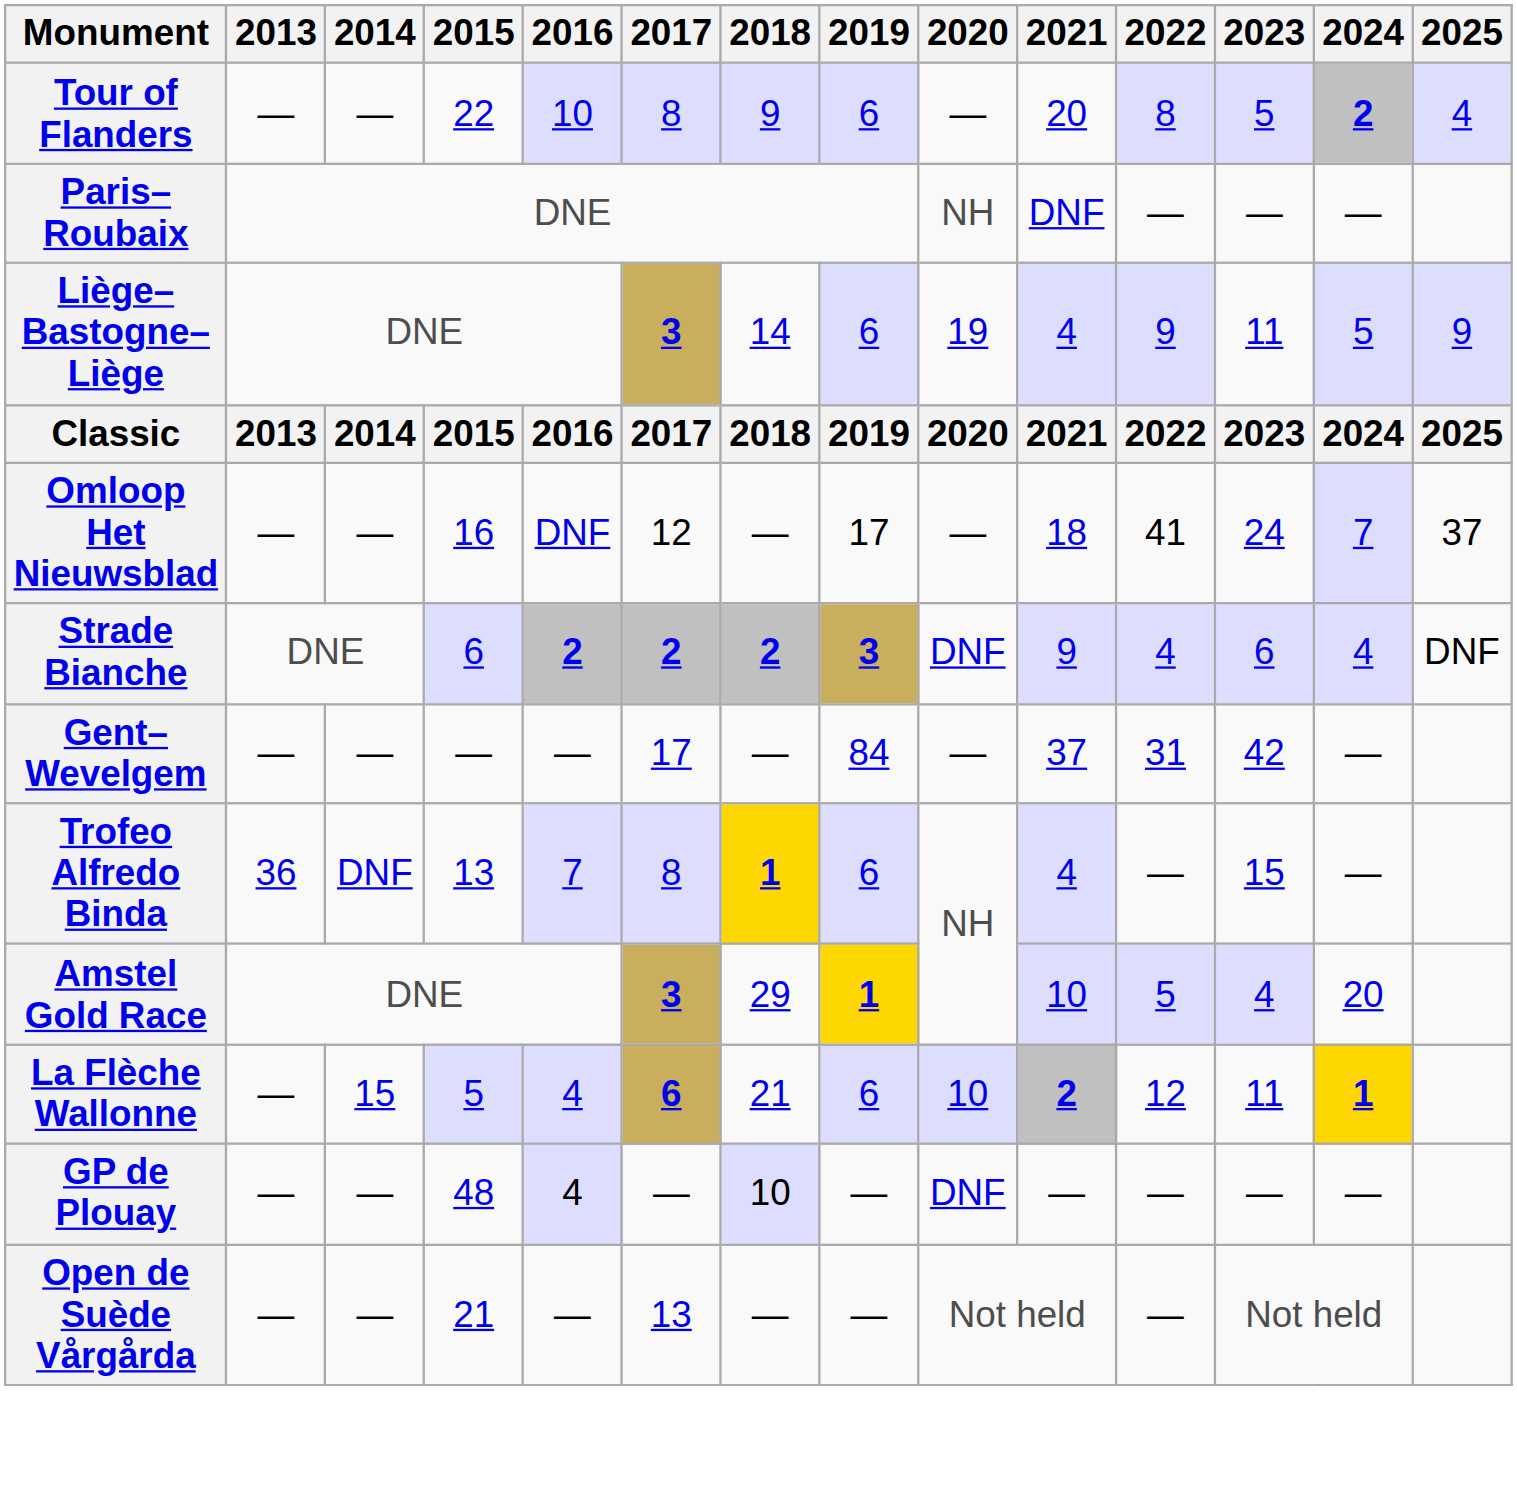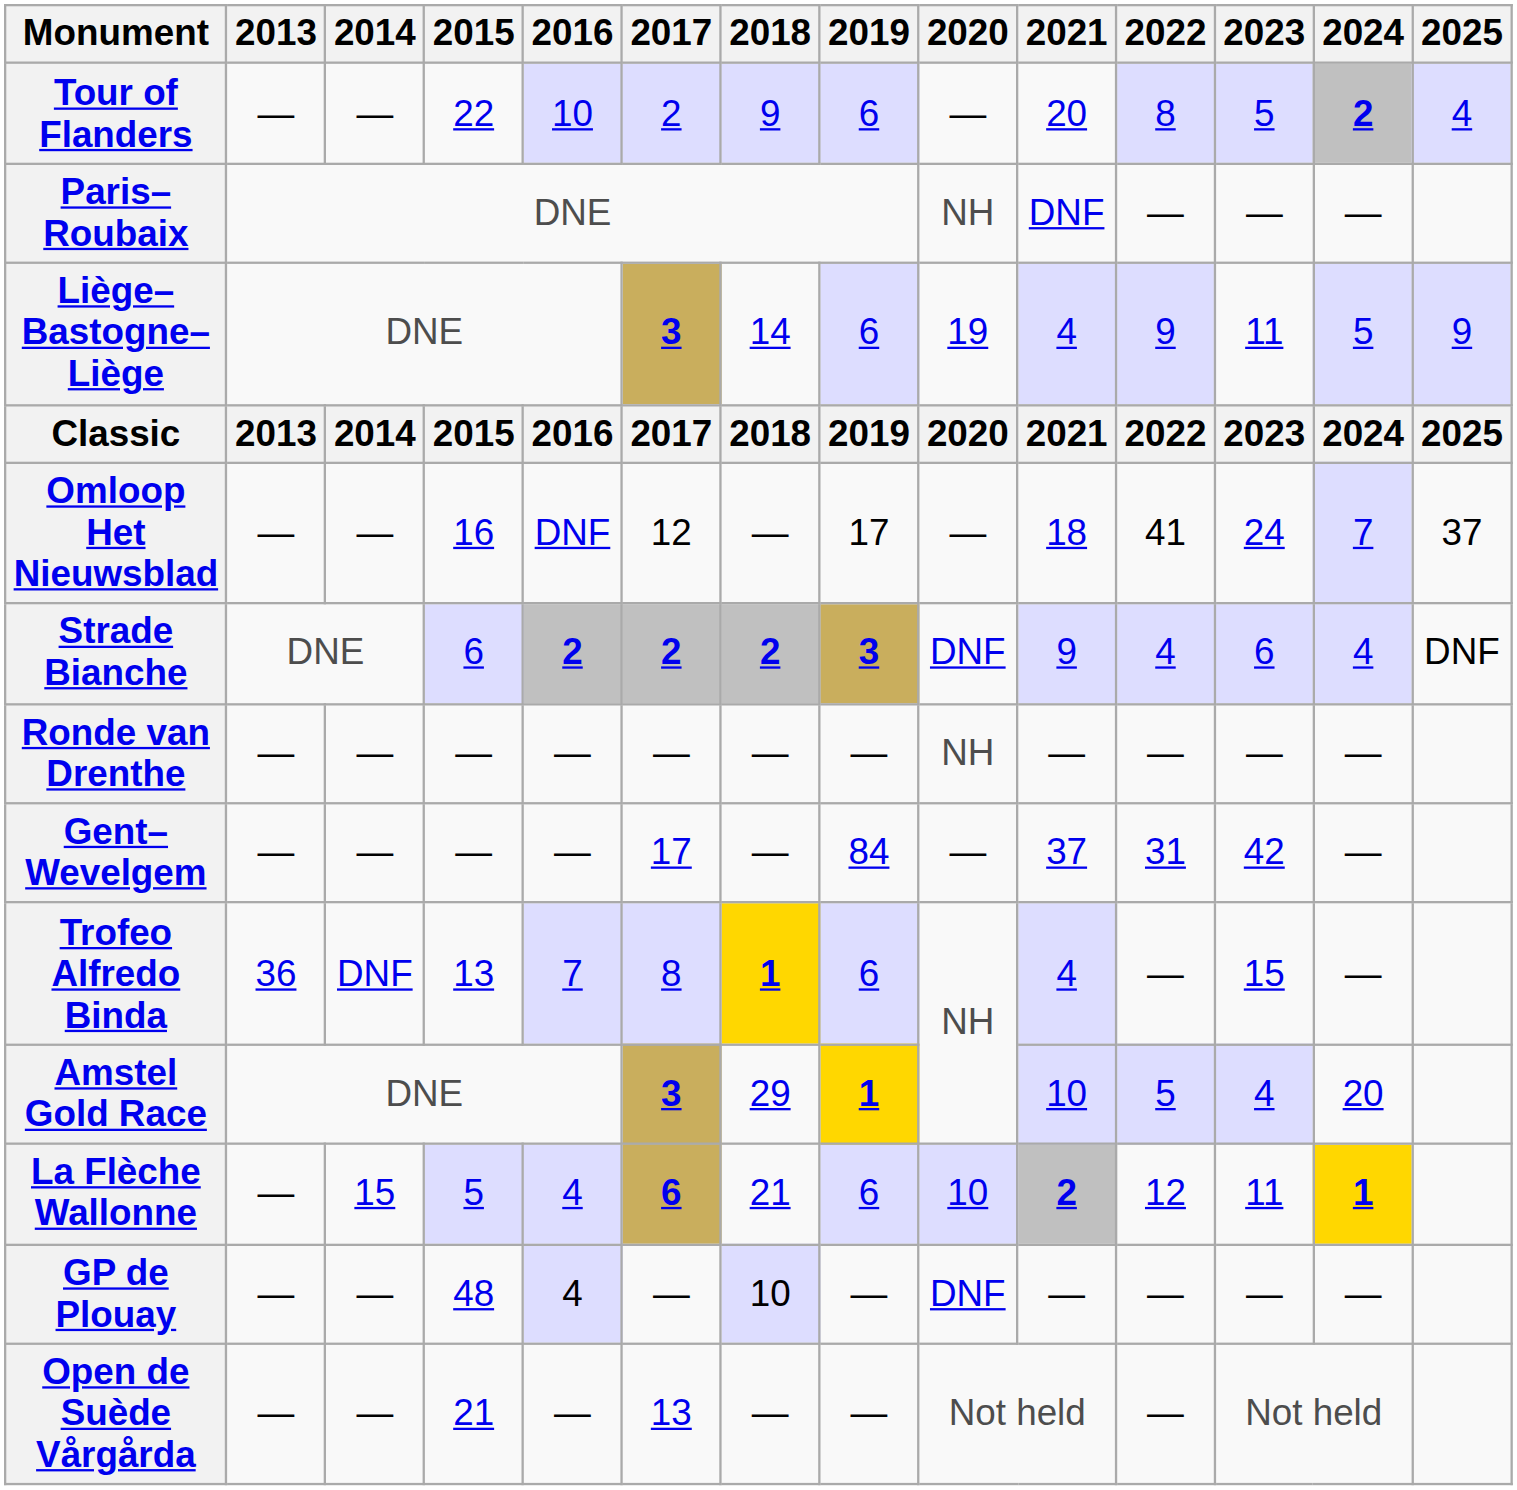Tour of Flanders | 2017: 8 -> 2
+ row: Ronde van Drenthe | — | — | — | — | — | — | — | NH | — | — | — | —
